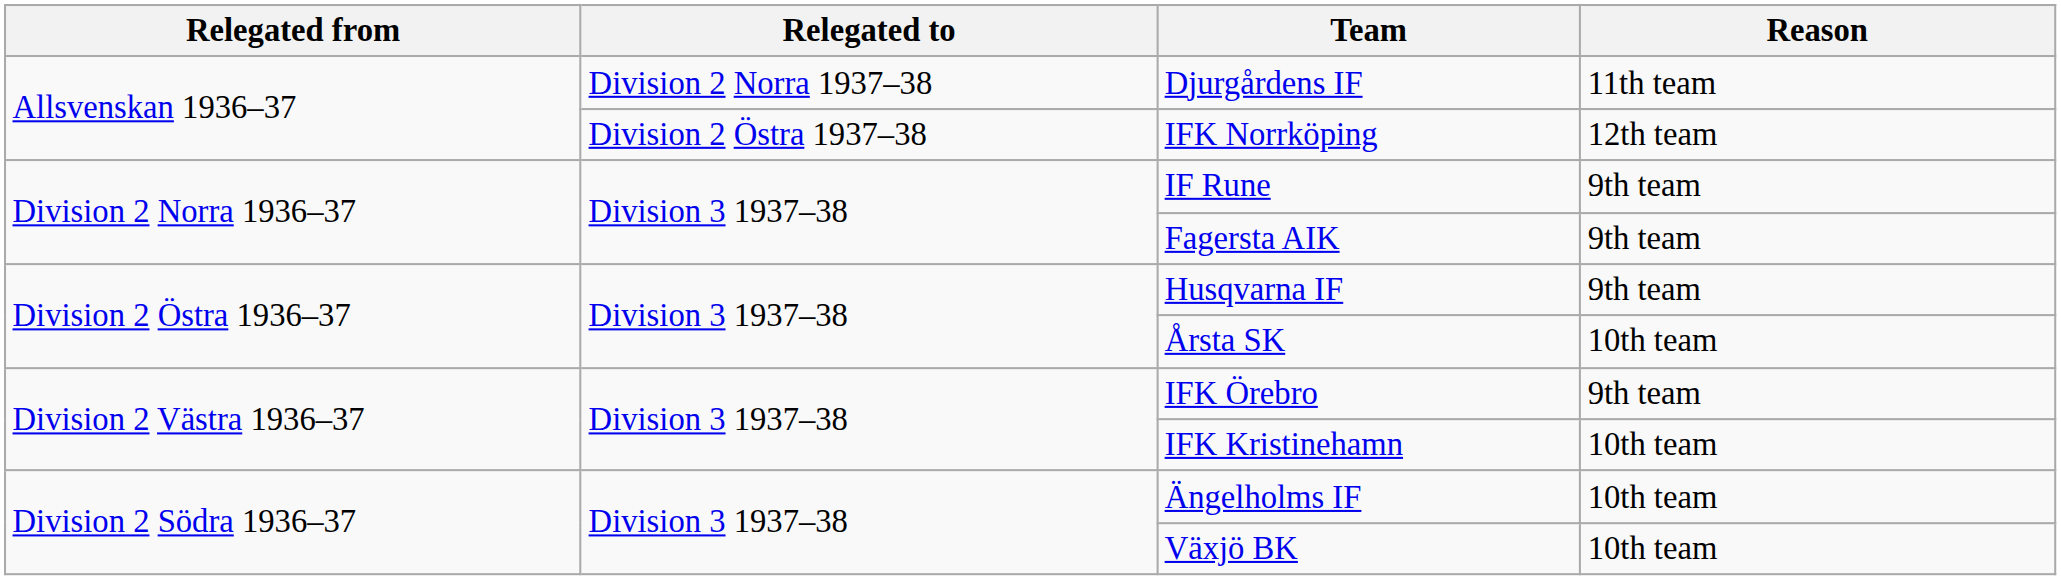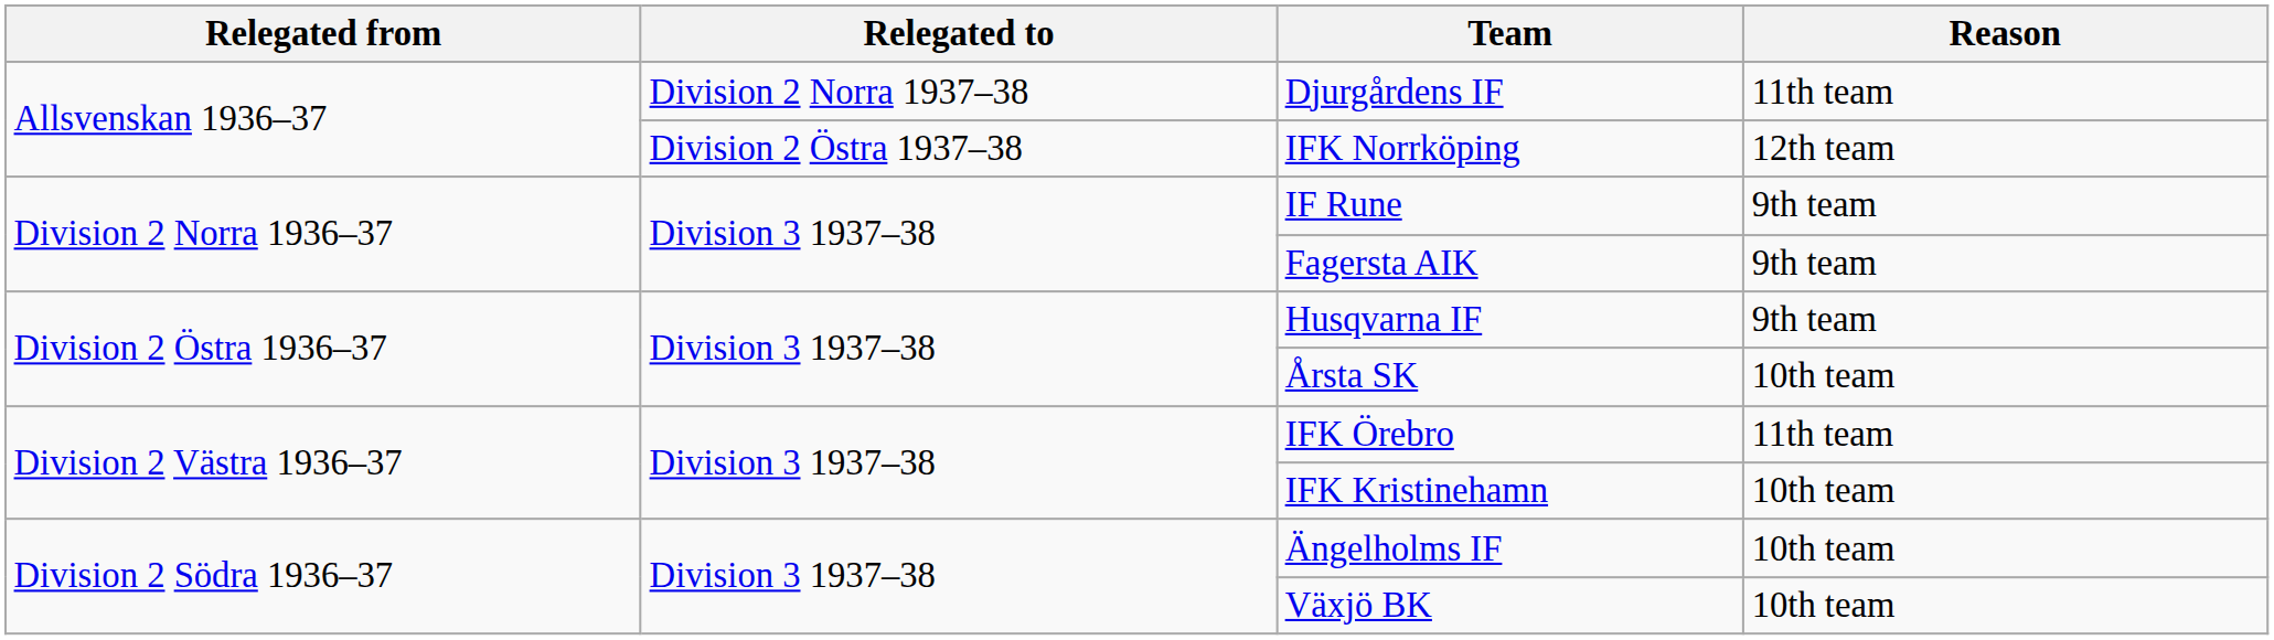IFK Örebro | Reason: 9th team -> 11th team
